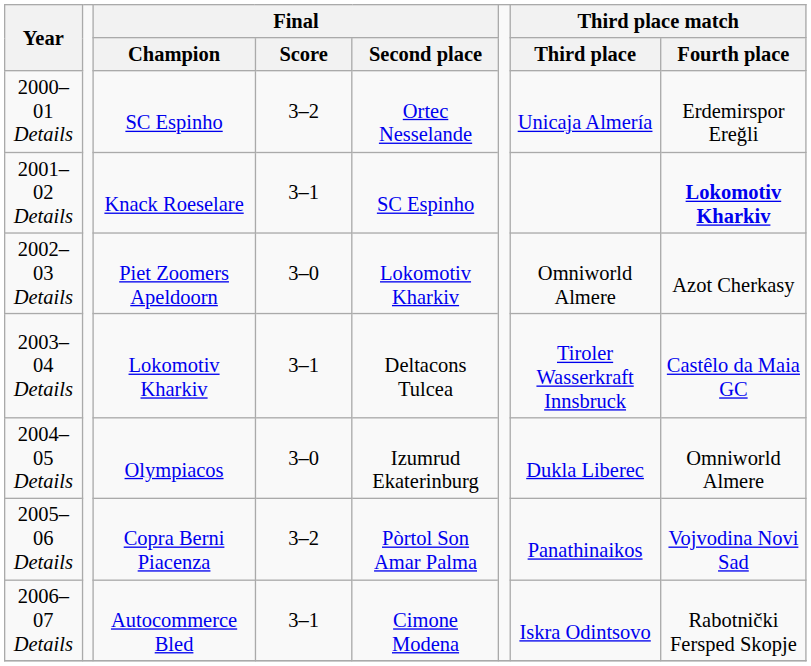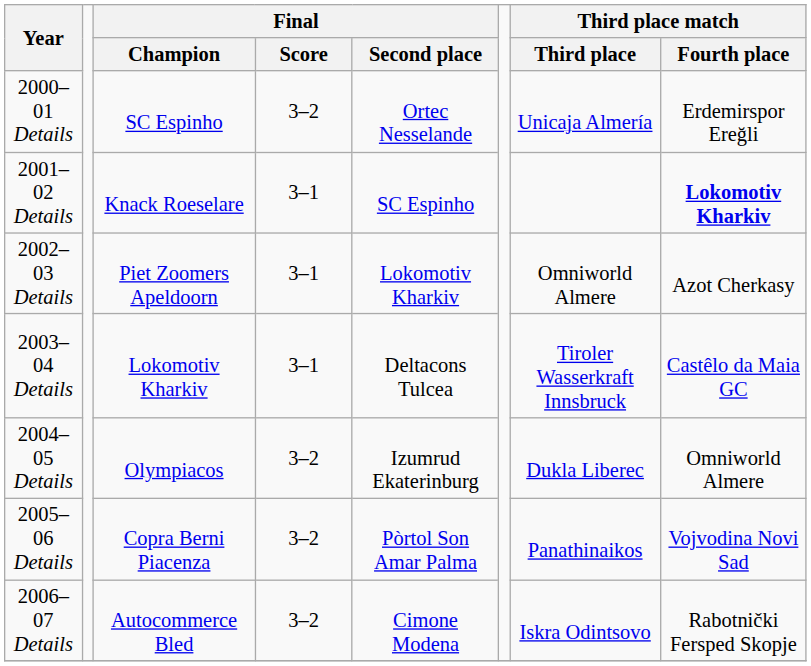2002–03 Details | Final / Score: 3–0 -> 3–1
2004–05 Details | Final / Score: 3–0 -> 3–2
2006–07 Details | Final / Score: 3–1 -> 3–2
